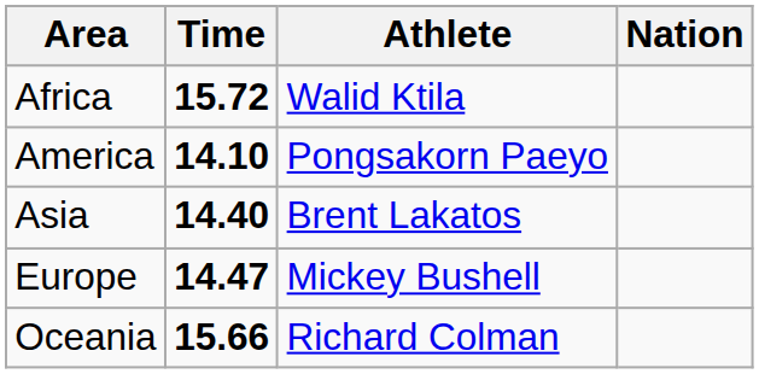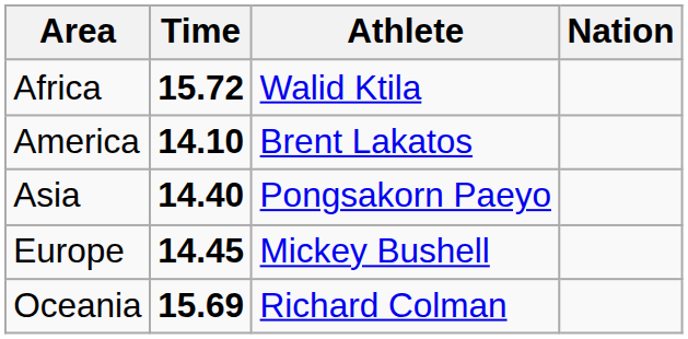America | Athlete: Pongsakorn Paeyo -> Brent Lakatos
Asia | Athlete: Brent Lakatos -> Pongsakorn Paeyo
Europe | Time: 14.47 -> 14.45
Oceania | Time: 15.66 -> 15.69
